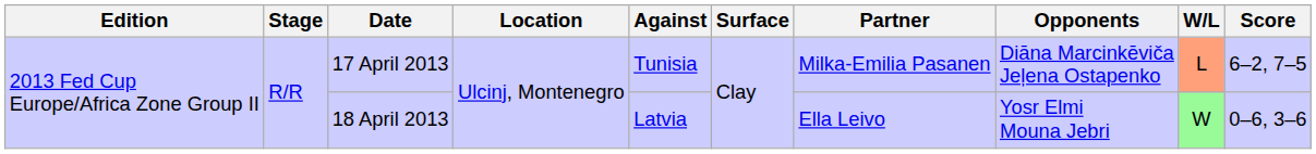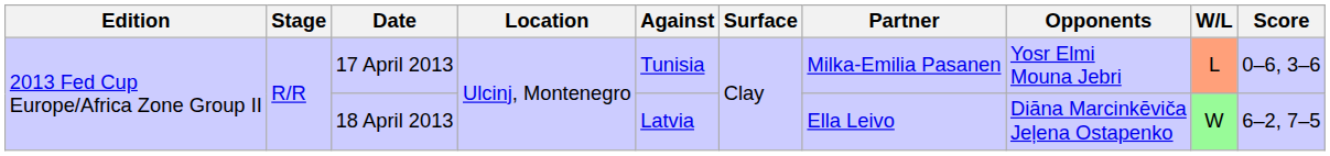17 April 2013 | Opponents: Diāna Marcinkēviča Jeļena Ostapenko -> Yosr Elmi Mouna Jebri
17 April 2013 | Score: 6–2, 7–5 -> 0–6, 3–6
18 April 2013 | Opponents: Yosr Elmi Mouna Jebri -> Diāna Marcinkēviča Jeļena Ostapenko
18 April 2013 | Score: 0–6, 3–6 -> 6–2, 7–5
